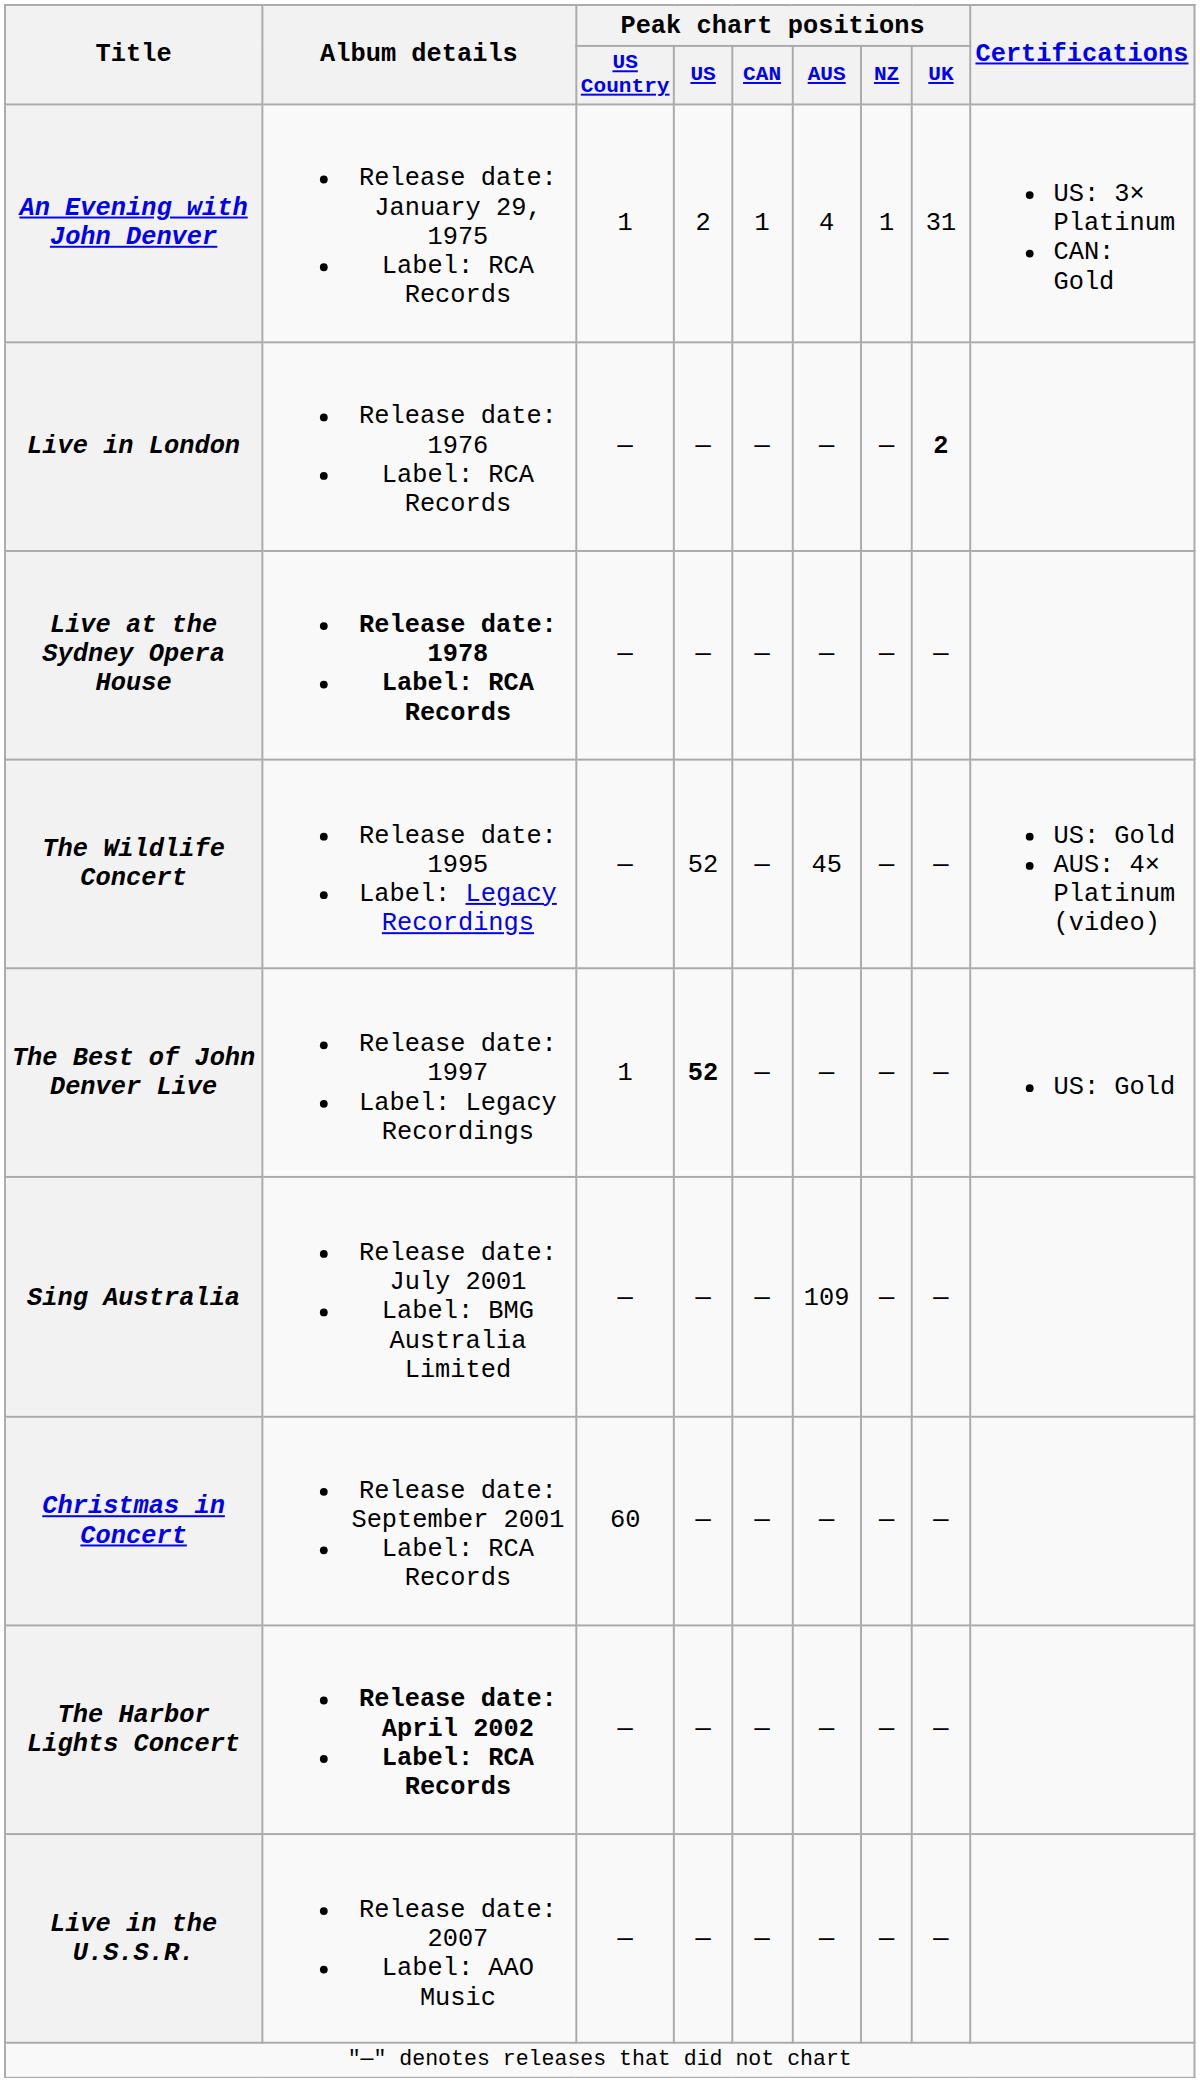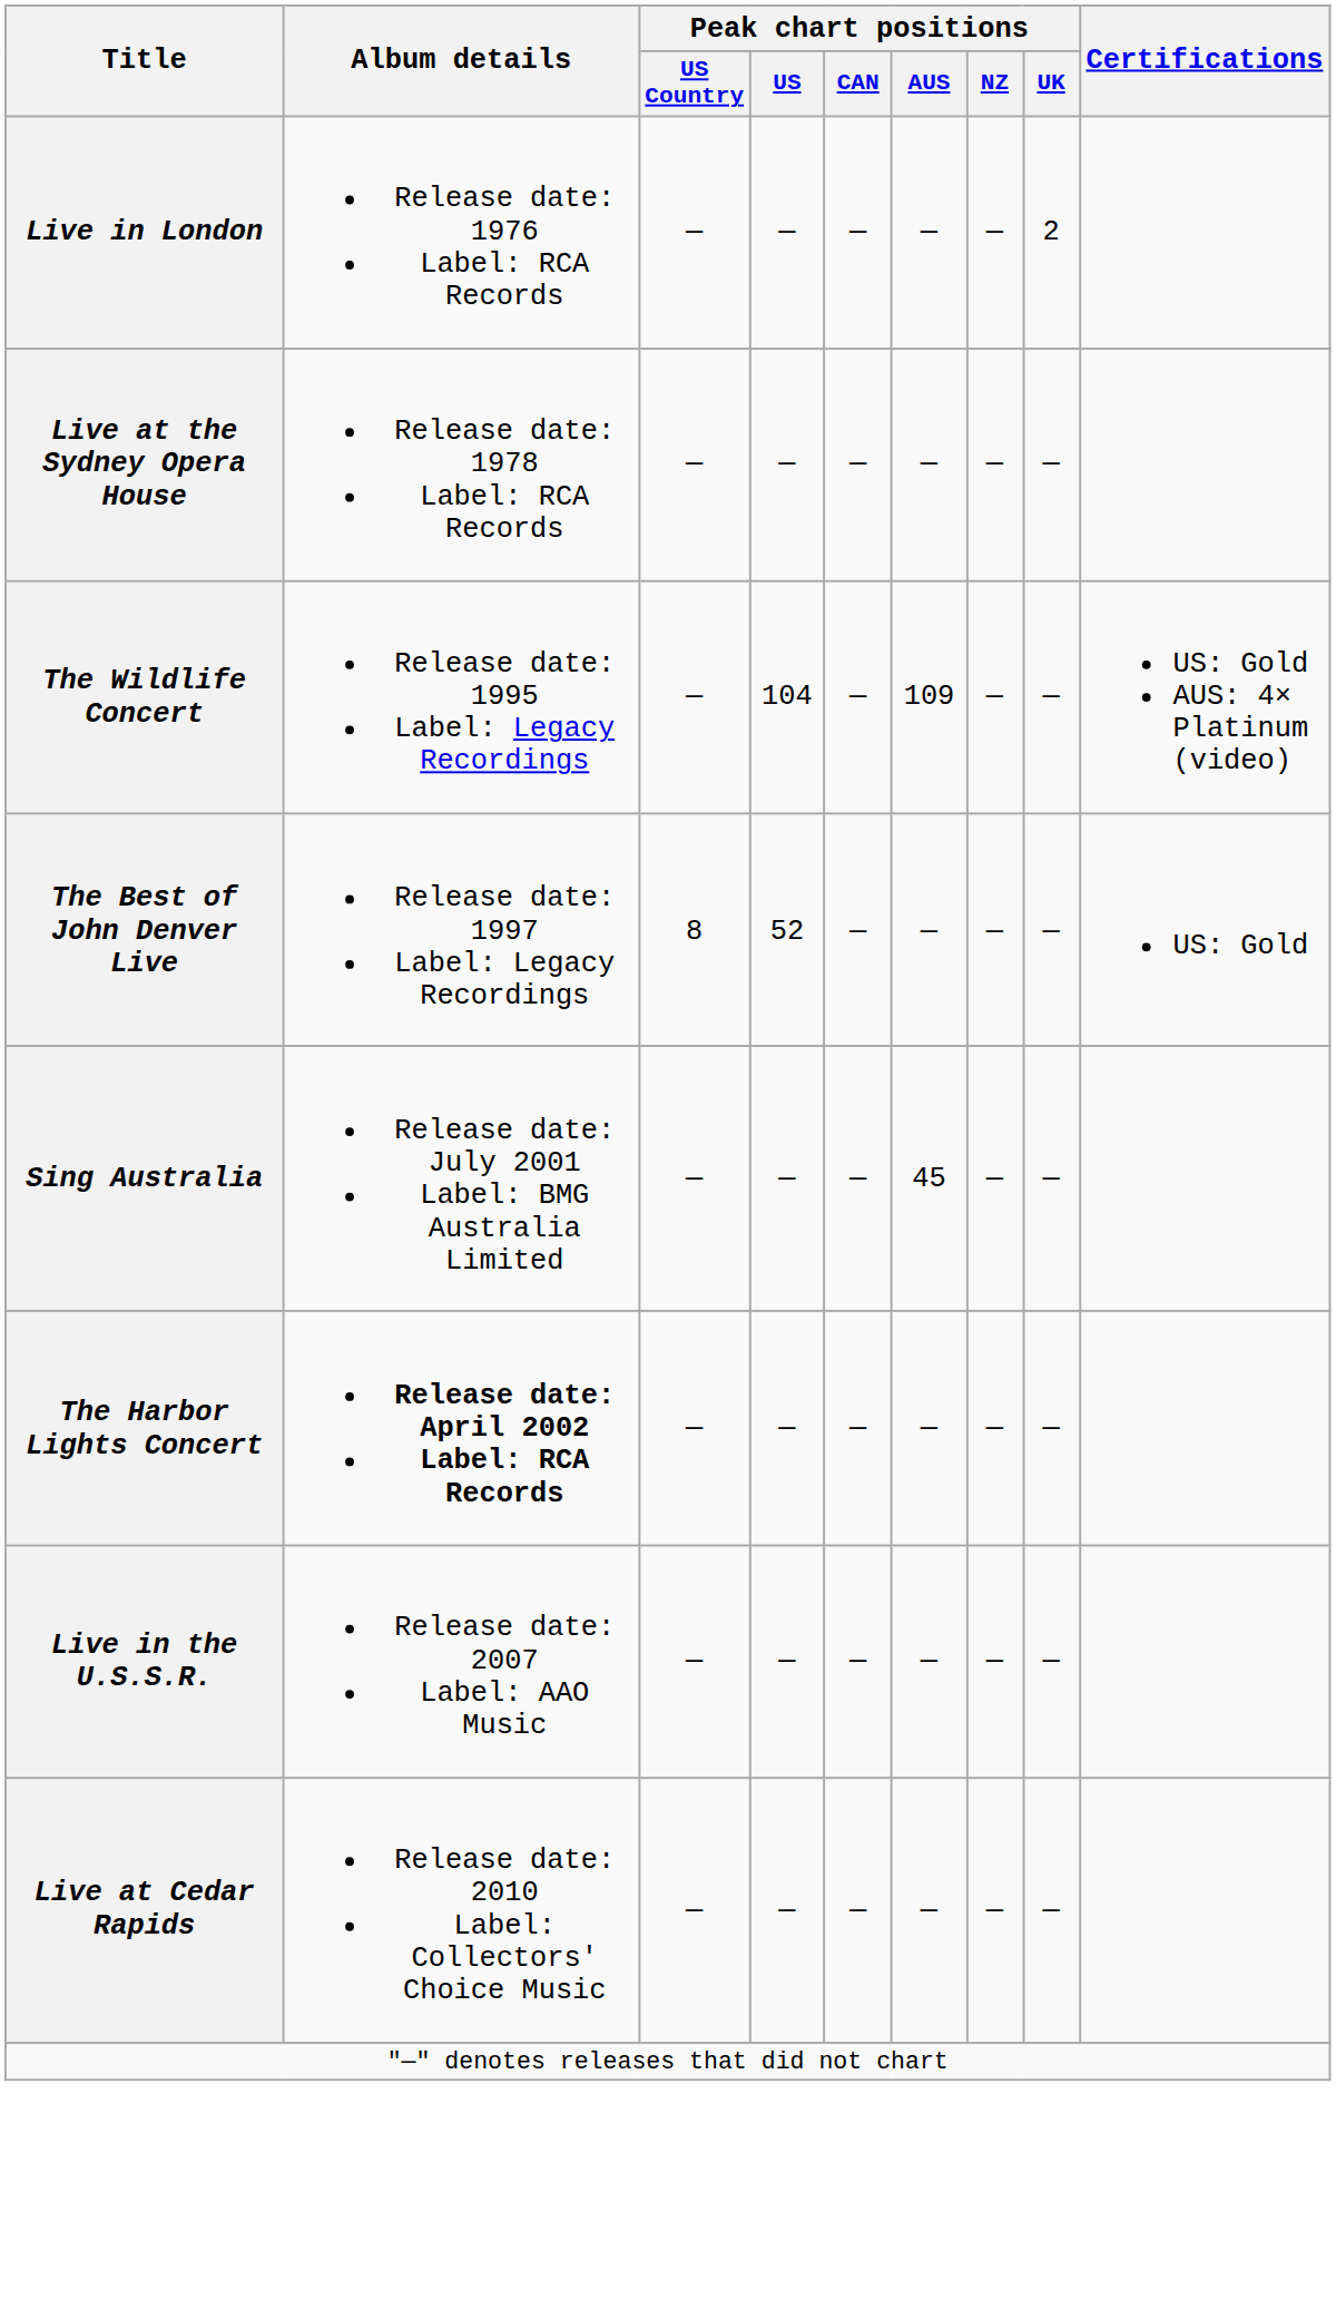- row: An Evening with John Denver | Release date: January 29, 1975 Label: RCA Records | 1 | 2 | 1 | 4 | 1 | 31 | US: 3× Platinum CAN: Gold
Live in London | Peak chart positions / UK: bold -> normal
Live at the Sydney Opera House | Album details: bold -> normal
The Wildlife Concert | Peak chart positions / US: 52 -> 104
The Wildlife Concert | Peak chart positions / AUS: 45 -> 109
The Best of John Denver Live | Peak chart positions / US Country: 1 -> 8
The Best of John Denver Live | Peak chart positions / US: bold -> normal
Sing Australia | Peak chart positions / AUS: 109 -> 45
- row: Christmas in Concert | Release date: September 2001 Label: RCA Records | 60 | — | — | — | — | —
+ row: Live at Cedar Rapids | Release date: 2010 Label: Collectors' Choice Music | — | — | — | — | — | —
